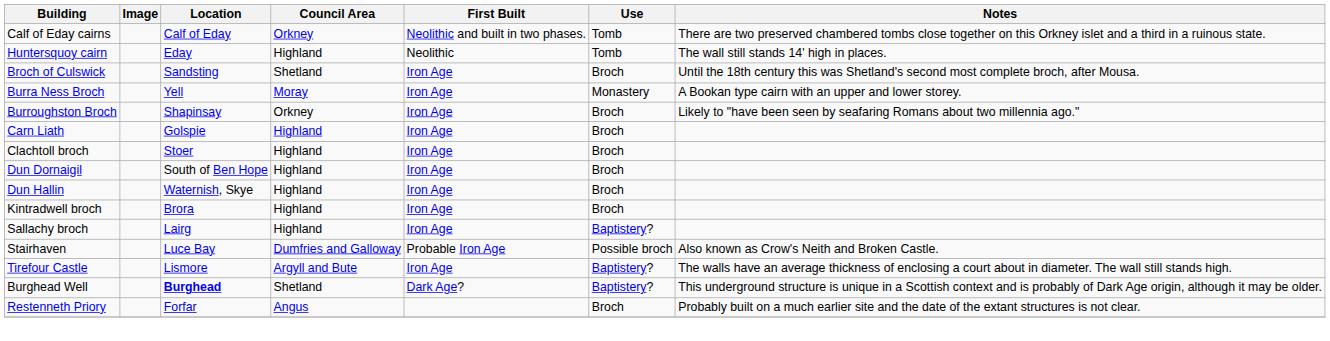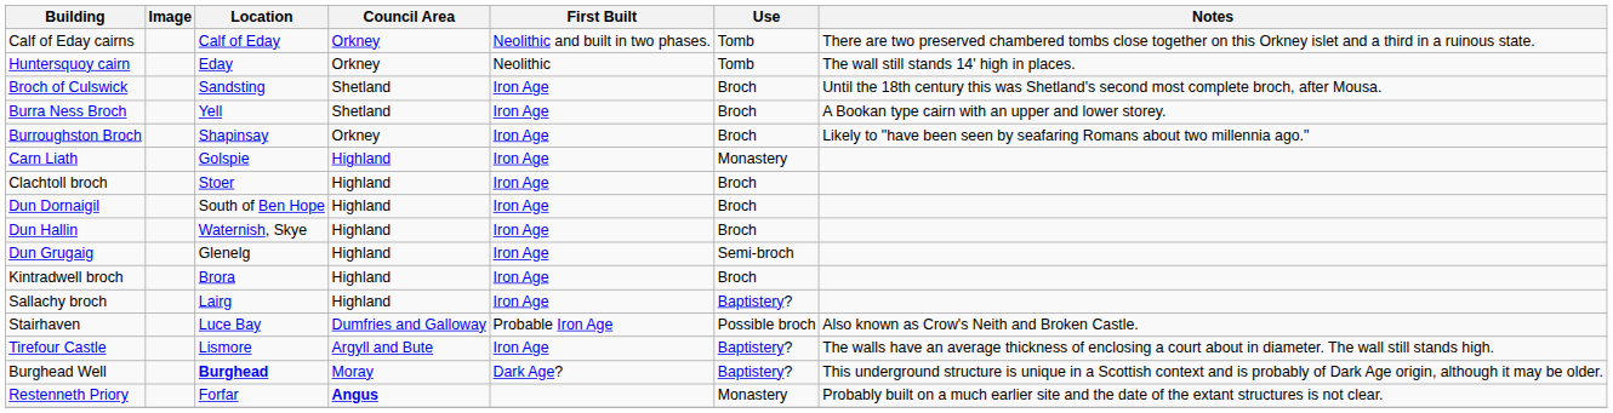Huntersquoy cairn | Council Area: Highland -> Orkney
Burra Ness Broch | Council Area: Moray -> Shetland
Burra Ness Broch | Use: Monastery -> Broch
Carn Liath | Use: Broch -> Monastery
+ row: Dun Grugaig | Glenelg | Highland | Iron Age | Semi-broch
Burghead Well | Council Area: Shetland -> Moray
Restenneth Priory | Council Area: normal -> bold
Restenneth Priory | Use: Broch -> Monastery
